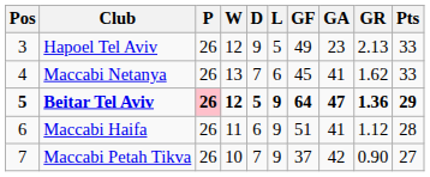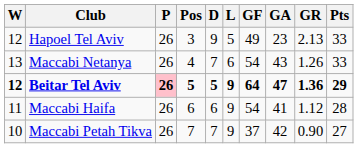columns swapped: Pos <-> W
Maccabi Netanya | GF: 45 -> 54
Maccabi Netanya | GA: 41 -> 43
Maccabi Netanya | GR: 1.62 -> 1.26
Maccabi Haifa | GF: 51 -> 54
